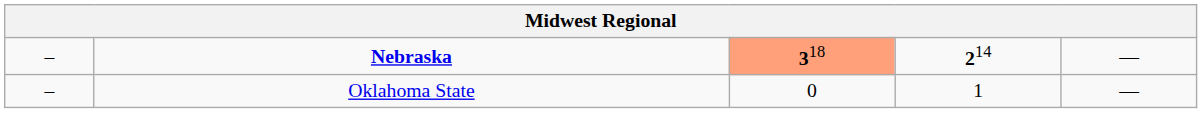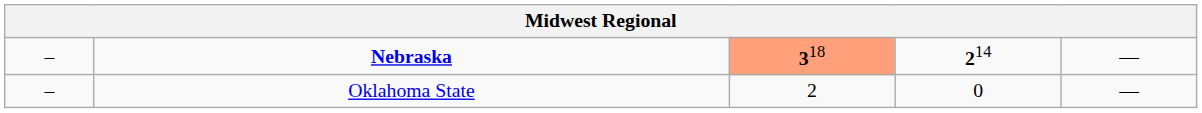Oklahoma State | column 3: 0 -> 2
Oklahoma State | column 4: 1 -> 0
